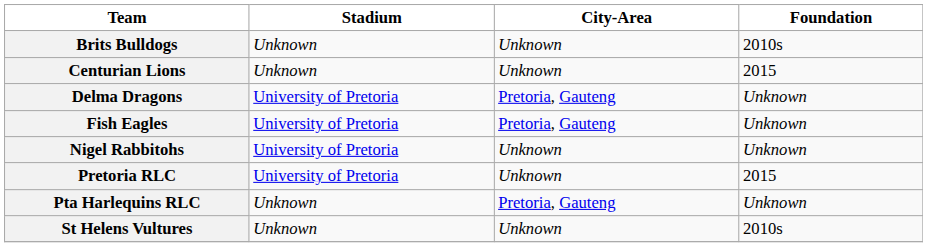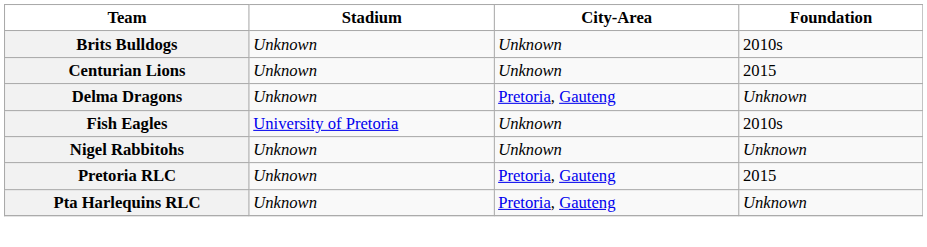Delma Dragons | Stadium: University of Pretoria -> Unknown
Fish Eagles | City-Area: Pretoria, Gauteng -> Unknown
Fish Eagles | Foundation: Unknown -> 2010s
Nigel Rabbitohs | Stadium: University of Pretoria -> Unknown
Pretoria RLC | Stadium: University of Pretoria -> Unknown
Pretoria RLC | City-Area: Unknown -> Pretoria, Gauteng
- row: St Helens Vultures | Unknown | Unknown | 2010s
